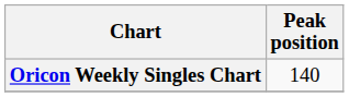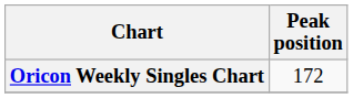Oricon Weekly Singles Chart | Peak position: 140 -> 172
